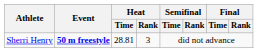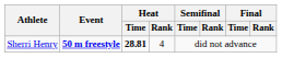Sherri Henry | Heat / Time: normal -> bold
Sherri Henry | Heat / Rank: 3 -> 4
